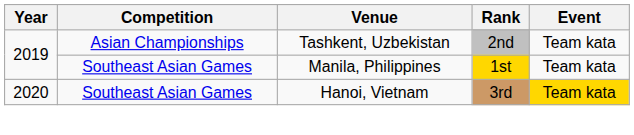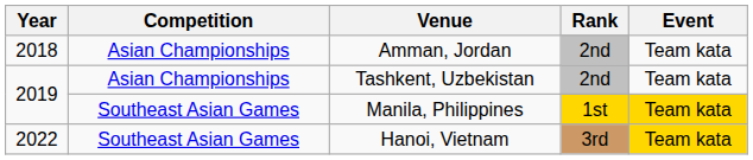+ row: 2018 | Asian Championships | Amman, Jordan | 2nd | Team kata
Manila, Philippines | Event: no background -> gold background
Hanoi, Vietnam | Year: 2020 -> 2022
